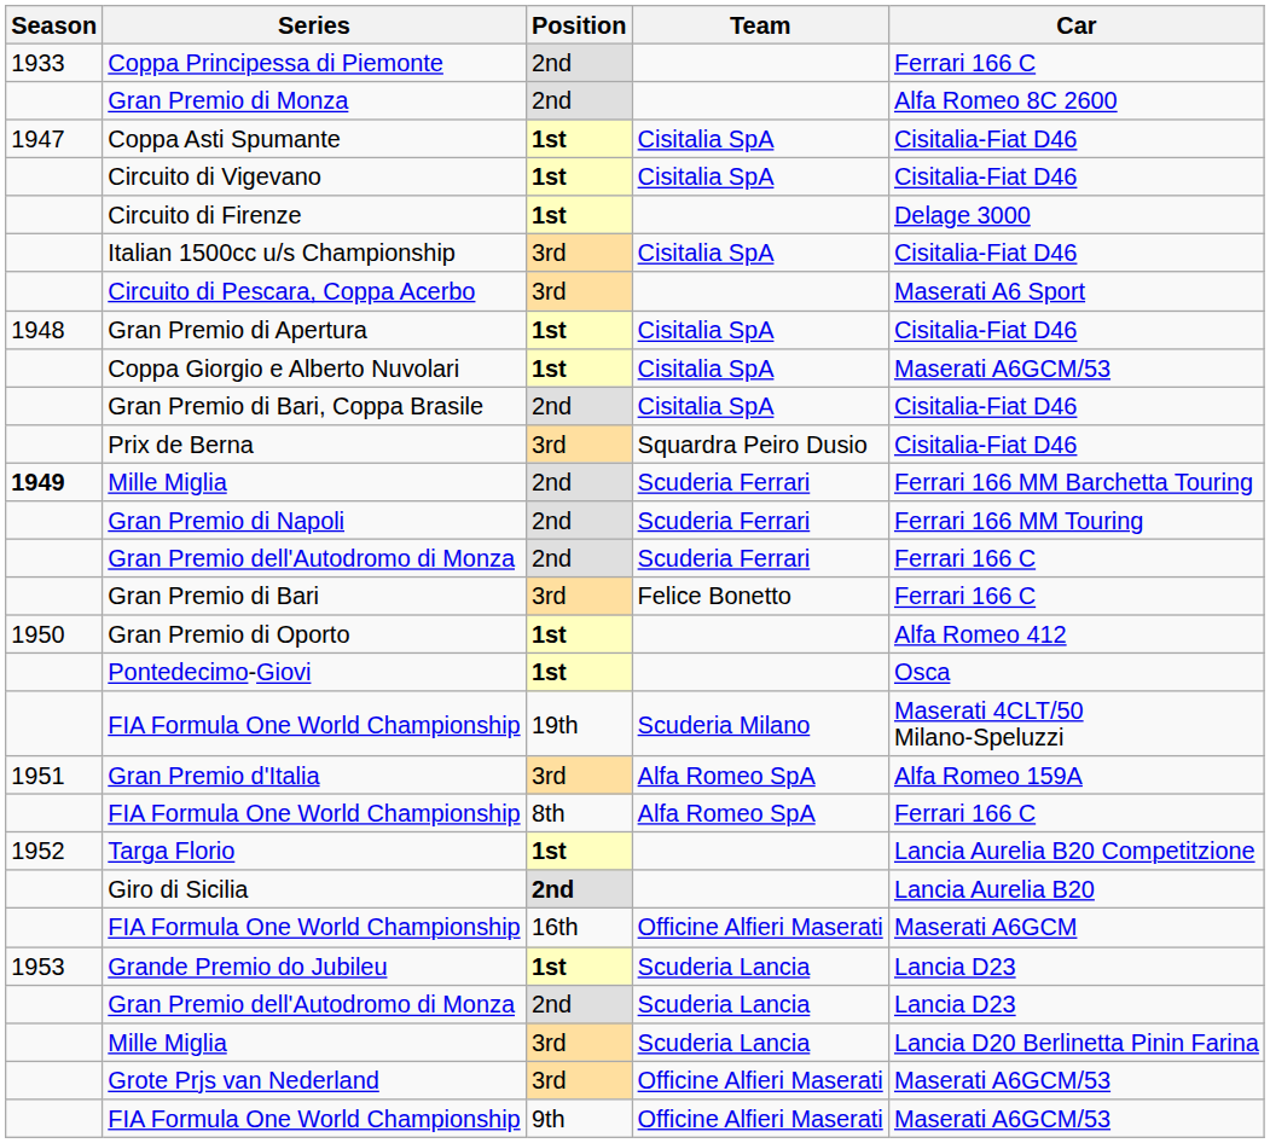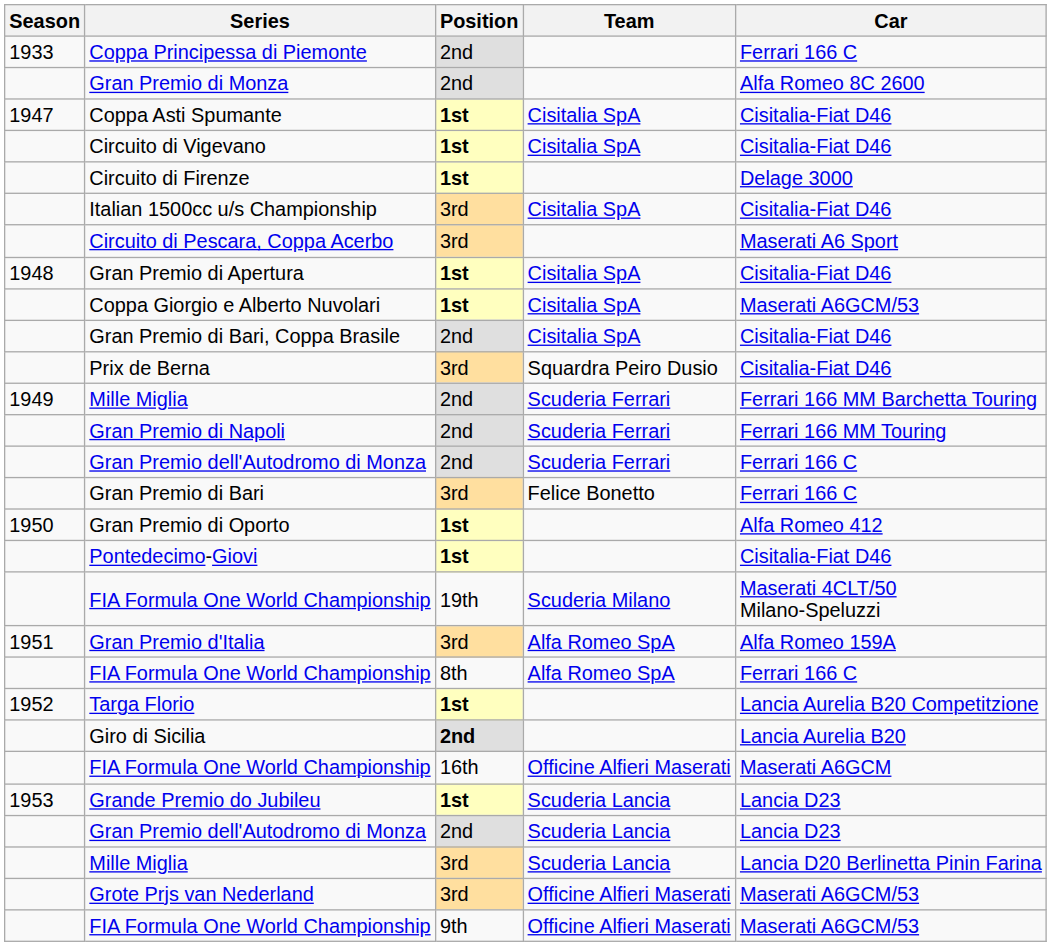Mille Miglia / Scuderia Ferrari | Season: bold -> normal
Pontedecimo-Giovi | Car: Osca -> Cisitalia-Fiat D46
